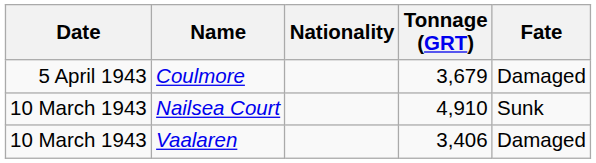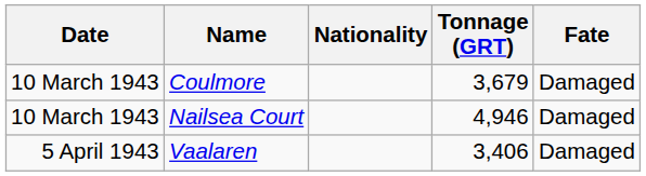Coulmore | Date: 5 April 1943 -> 10 March 1943
Nailsea Court | Tonnage (GRT): 4,910 -> 4,946
Nailsea Court | Fate: Sunk -> Damaged
Vaalaren | Date: 10 March 1943 -> 5 April 1943
